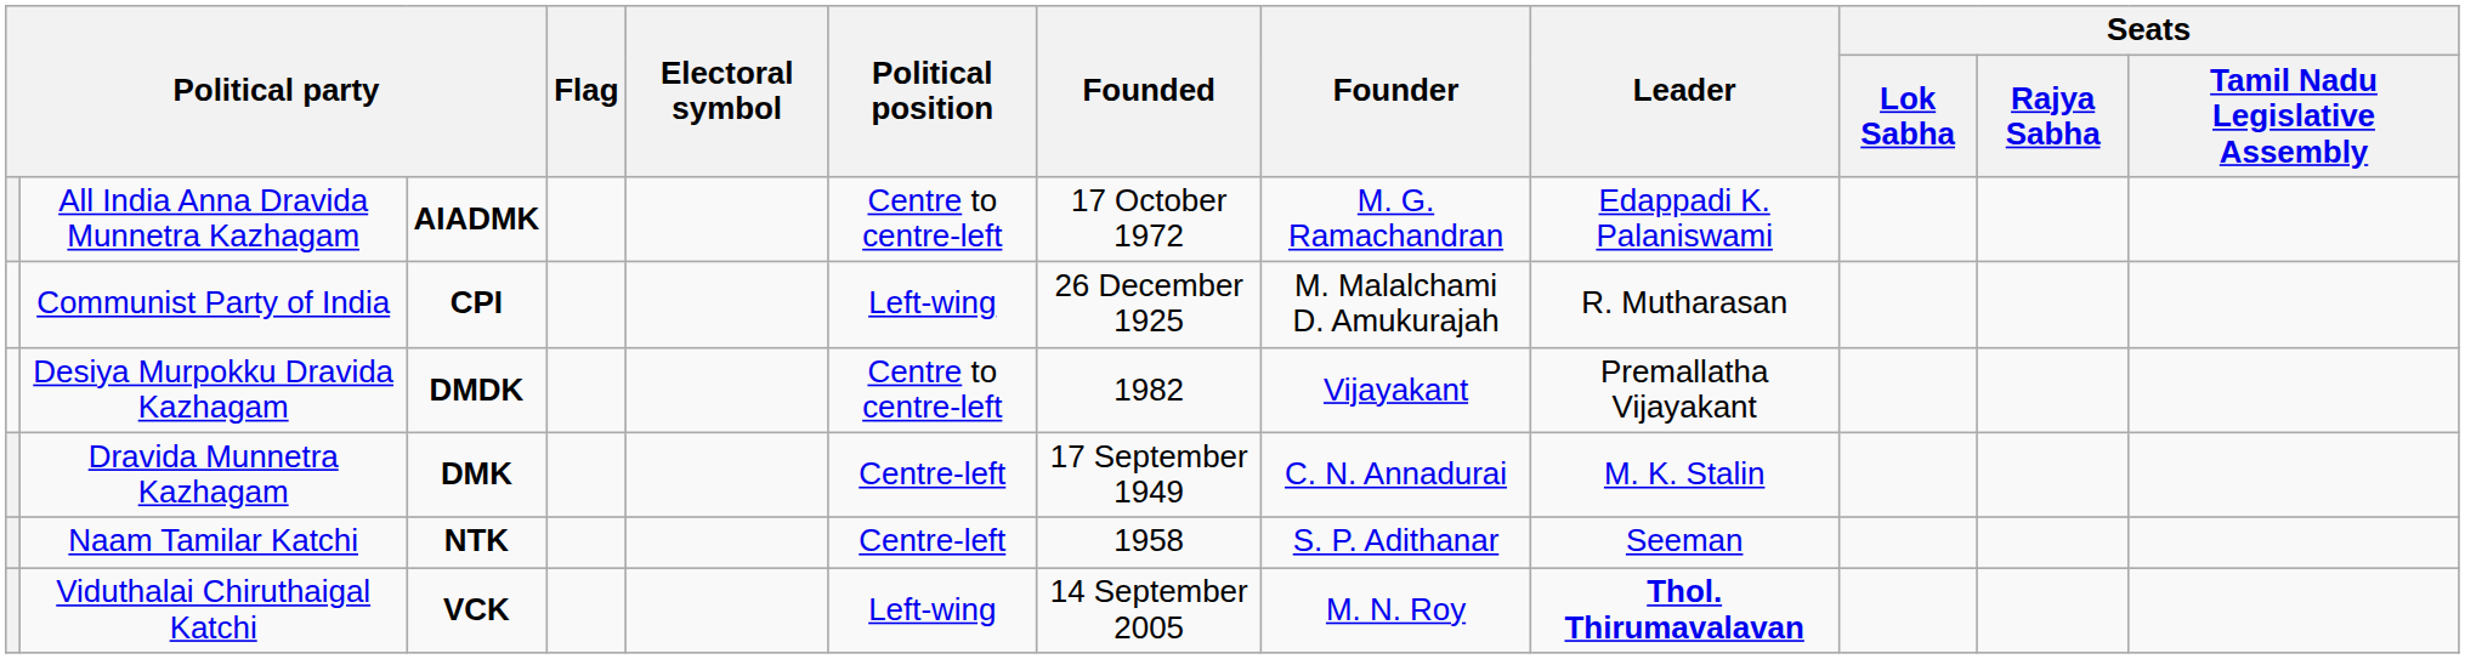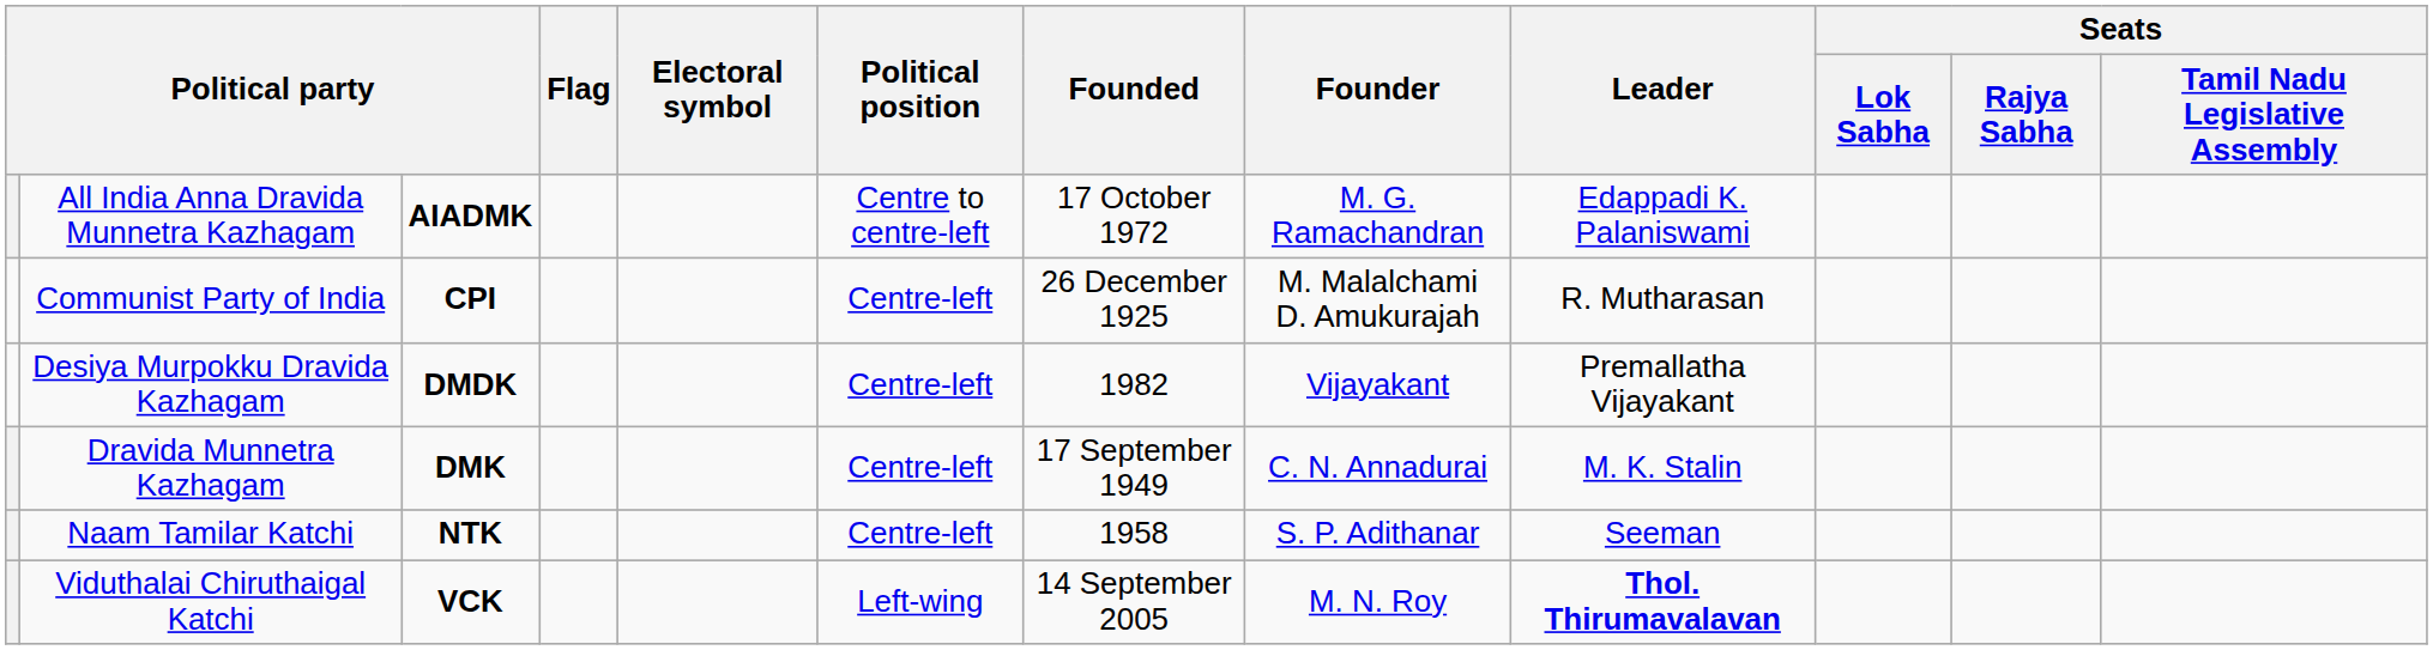Communist Party of India | Political position: Left-wing -> Centre-left
Desiya Murpokku Dravida Kazhagam | Political position: Centre to centre-left -> Centre-left
